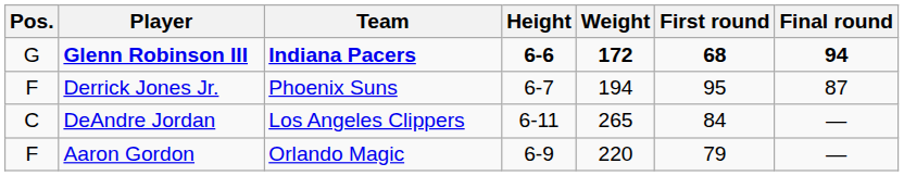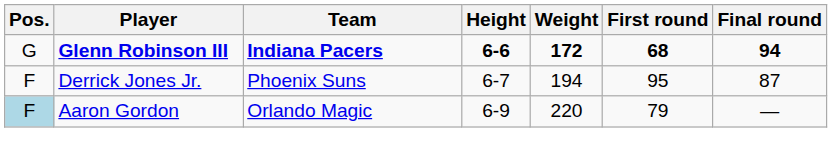- row: C | DeAndre Jordan | Los Angeles Clippers | 6-11 | 265 | 84 | —
Aaron Gordon | Pos.: no background -> lightblue background
